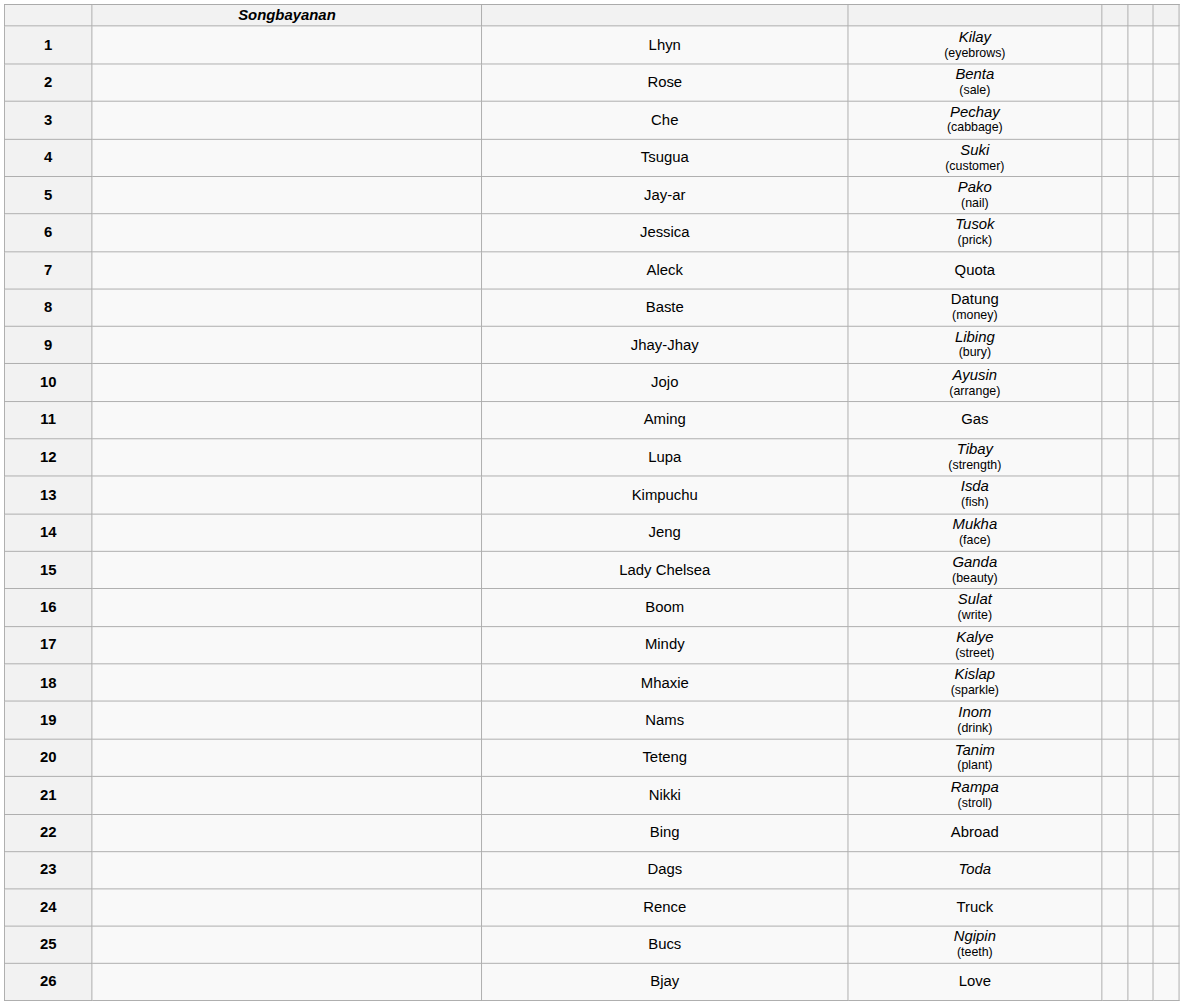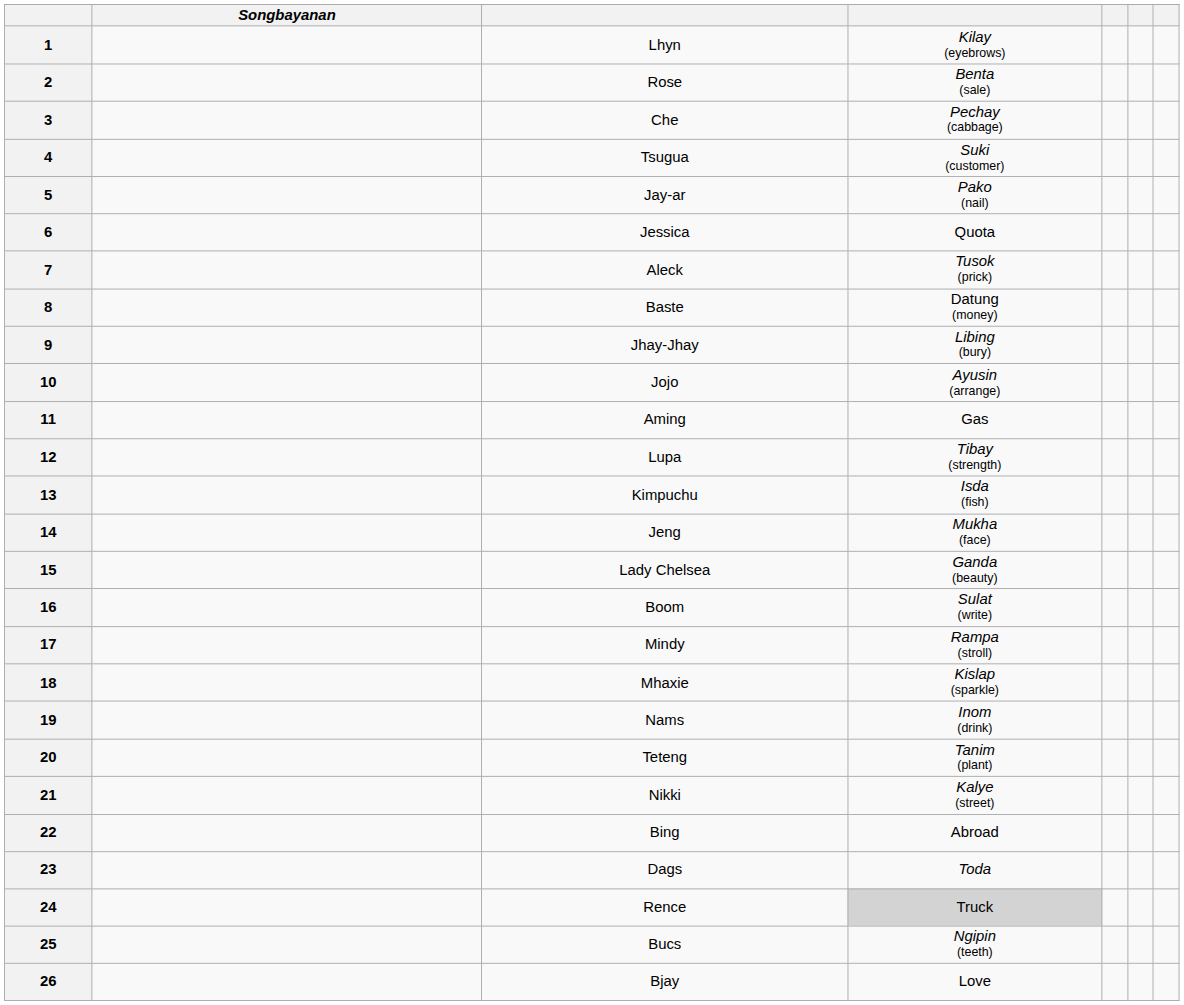6 | column 4: Tusok (prick) -> Quota
7 | column 4: Quota -> Tusok (prick)
17 | column 4: Kalye (street) -> Rampa (stroll)
21 | column 4: Rampa (stroll) -> Kalye (street)
24 | column 4: no background -> lightgrey background
